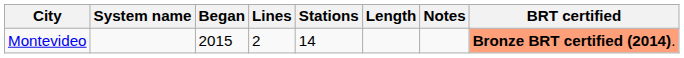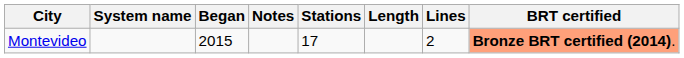columns swapped: Lines <-> Notes
Montevideo | Stations: 14 -> 17
